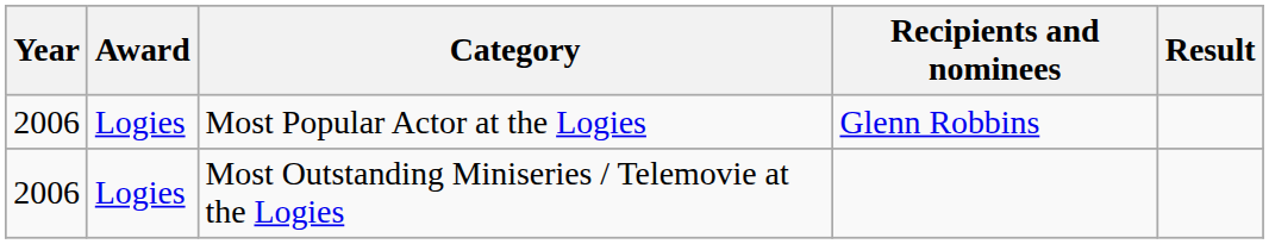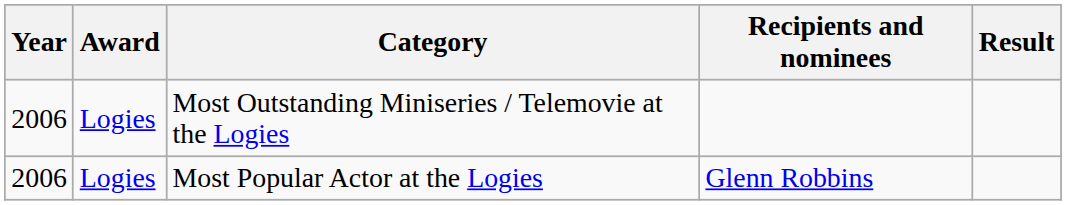rows swapped: Most Popular Actor at the Logies <-> Most Outstanding Miniseries / Telemovie at the Logies
